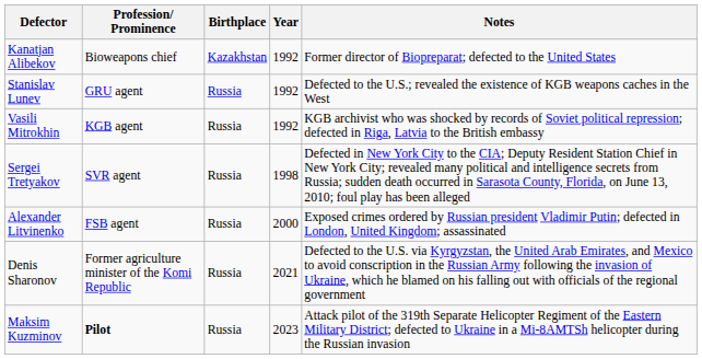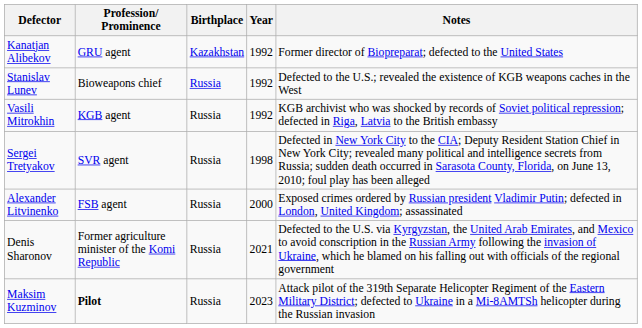Kanatjan Alibekov | Profession/ Prominence: Bioweapons chief -> GRU agent
Stanislav Lunev | Profession/ Prominence: GRU agent -> Bioweapons chief
